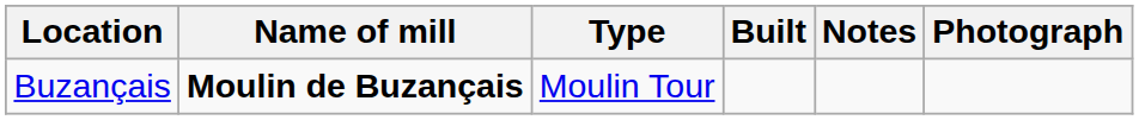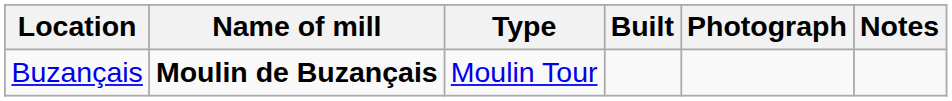columns swapped: Notes <-> Photograph
